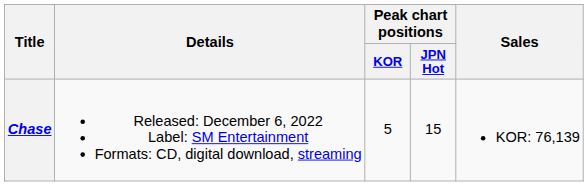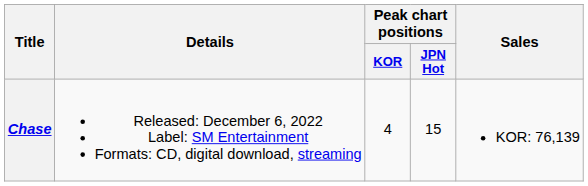Chase | Peak chart positions / KOR: 5 -> 4
